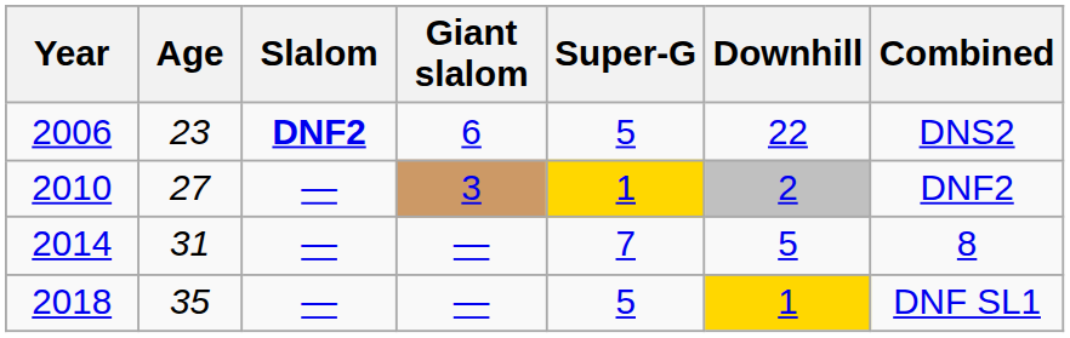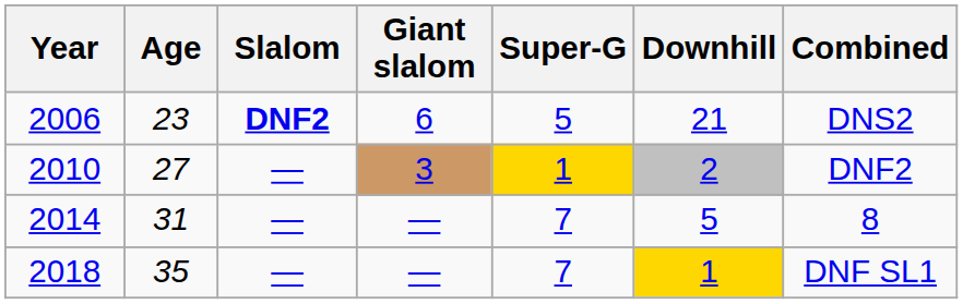2006 | Downhill: 22 -> 21
2018 | Super-G: 5 -> 7
